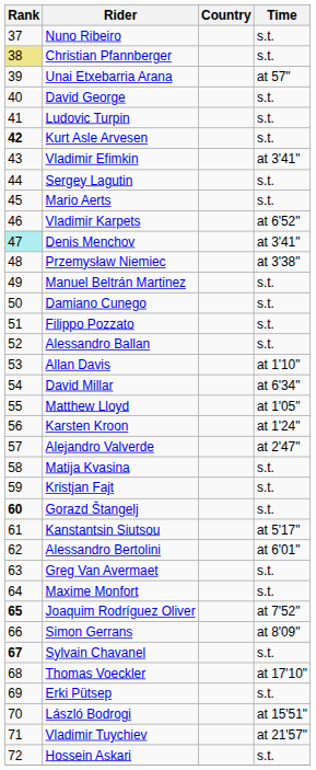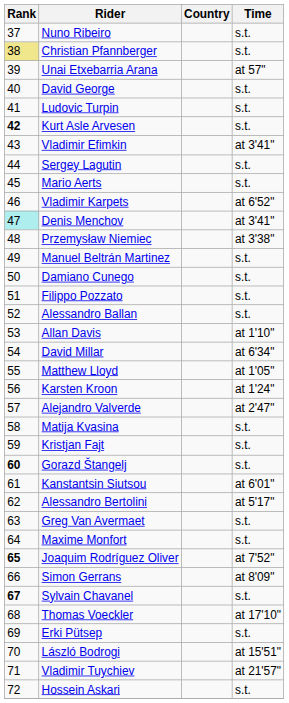Kanstantsin Siutsou | Time: at 5'17" -> at 6'01"
Alessandro Bertolini | Time: at 6'01" -> at 5'17"
